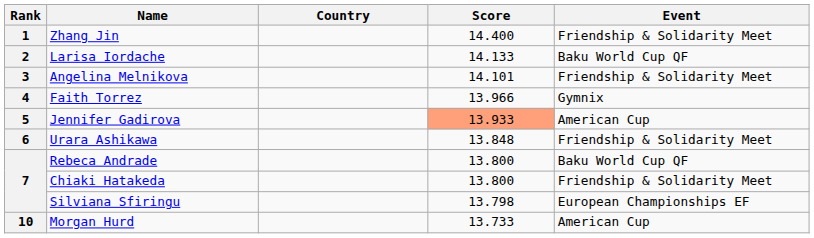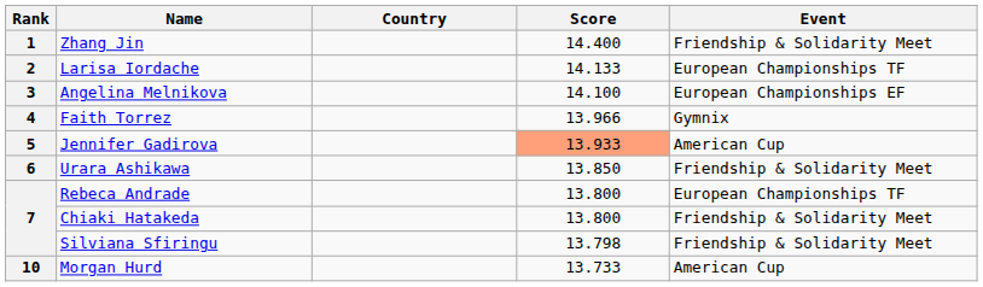Larisa Iordache | Event: Baku World Cup QF -> European Championships TF
Angelina Melnikova | Score: 14.101 -> 14.100
Angelina Melnikova | Event: Friendship & Solidarity Meet -> European Championships EF
Urara Ashikawa | Score: 13.848 -> 13.850
Rebeca Andrade | Event: Baku World Cup QF -> European Championships TF
Silviana Sfiringu | Event: European Championships EF -> Friendship & Solidarity Meet
